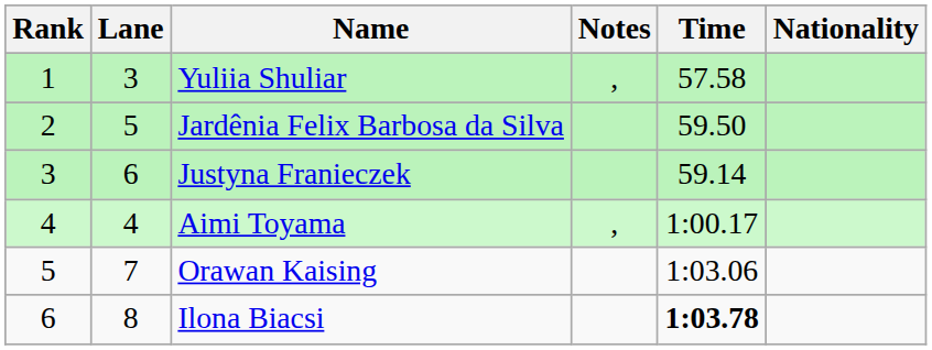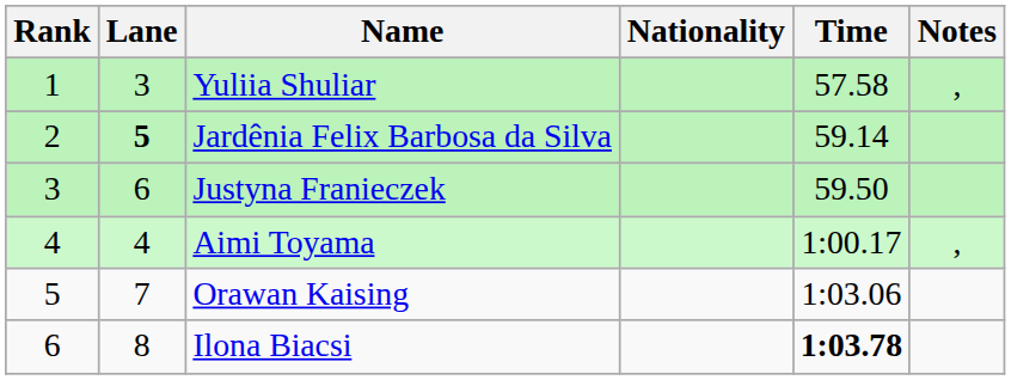columns swapped: Nationality <-> Notes
Jardênia Felix Barbosa da Silva | Lane: normal -> bold
Jardênia Felix Barbosa da Silva | Time: 59.50 -> 59.14
Justyna Franieczek | Time: 59.14 -> 59.50
